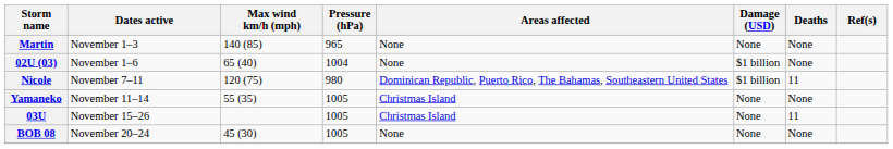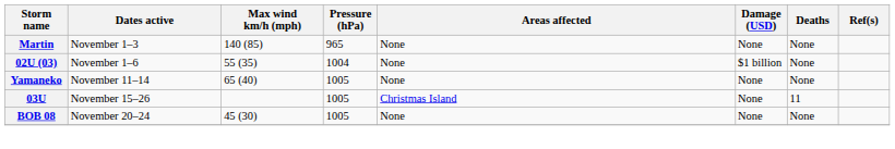02U (03) | Max wind km/h (mph): 65 (40) -> 55 (35)
- row: Nicole | November 7–11 | 120 (75) | 980 | Dominican Republic, Puerto Rico, The Bahamas, Southeastern United States | $1 billion | 11
Yamaneko | Max wind km/h (mph): 55 (35) -> 65 (40)
Yamaneko | Areas affected: Christmas Island -> None
